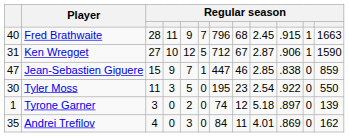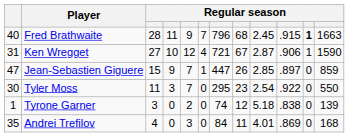Fred Brathwaite | column 11: normal -> bold
Ken Wregget | column 6: 5 -> 4
Ken Wregget | column 7: 712 -> 721
Jean-Sebastien Giguere | column 8: 46 -> 26
Jean-Sebastien Giguere | column 10: .838 -> .897
Tyler Moss | column 5: 5 -> 7
Tyler Moss | column 7: 195 -> 295
Tyrone Garner | column 10: .897 -> .838
Andrei Trefilov | column 12: 162 -> 168
